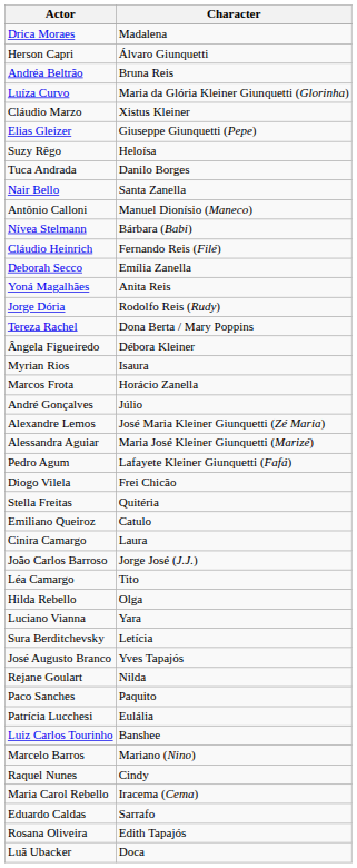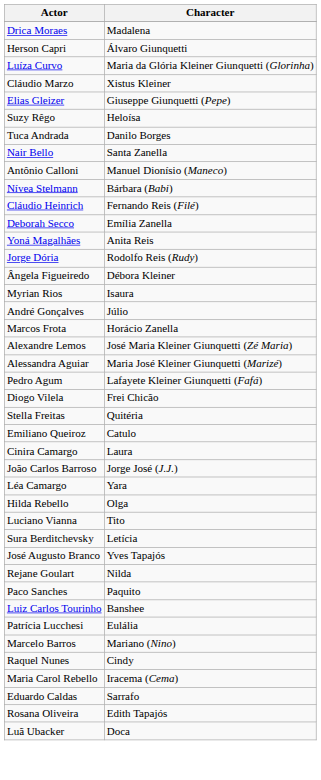- row: Andréa Beltrão | Bruna Reis
- row: Tereza Rachel | Dona Berta / Mary Poppins
rows swapped: André Gonçalves <-> Marcos Frota
Léa Camargo | Character: Tito -> Yara
Luciano Vianna | Character: Yara -> Tito
rows swapped: Patrícia Lucchesi <-> Luiz Carlos Tourinho
